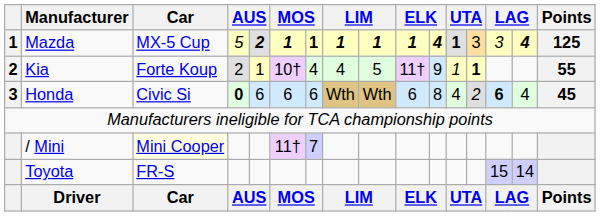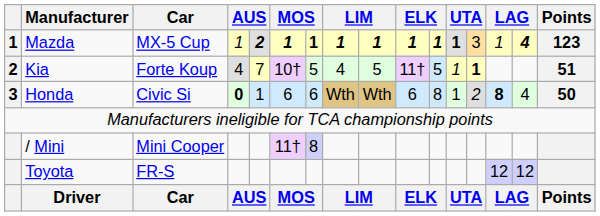Mazda | column 4: 5 -> 1
Mazda | column 11: 4 -> 1
Mazda | column 14: 3 -> 1
Mazda | Points: 125 -> 123
Kia | column 4: 2 -> 4
Kia | column 5: 1 -> 7
Kia | column 7: 4 -> 5
Kia | column 11: 9 -> 5
Kia | Points: 55 -> 51
Honda | column 5: 6 -> 1
Honda | column 12: 4 -> 1
Honda | column 14: 6 -> 8
Honda | Points: 45 -> 50
/ Mini | Car: lightyellow background -> no background
/ Mini | column 7: 7 -> 8
Toyota | column 14: 15 -> 12
Toyota | column 15: 14 -> 12
